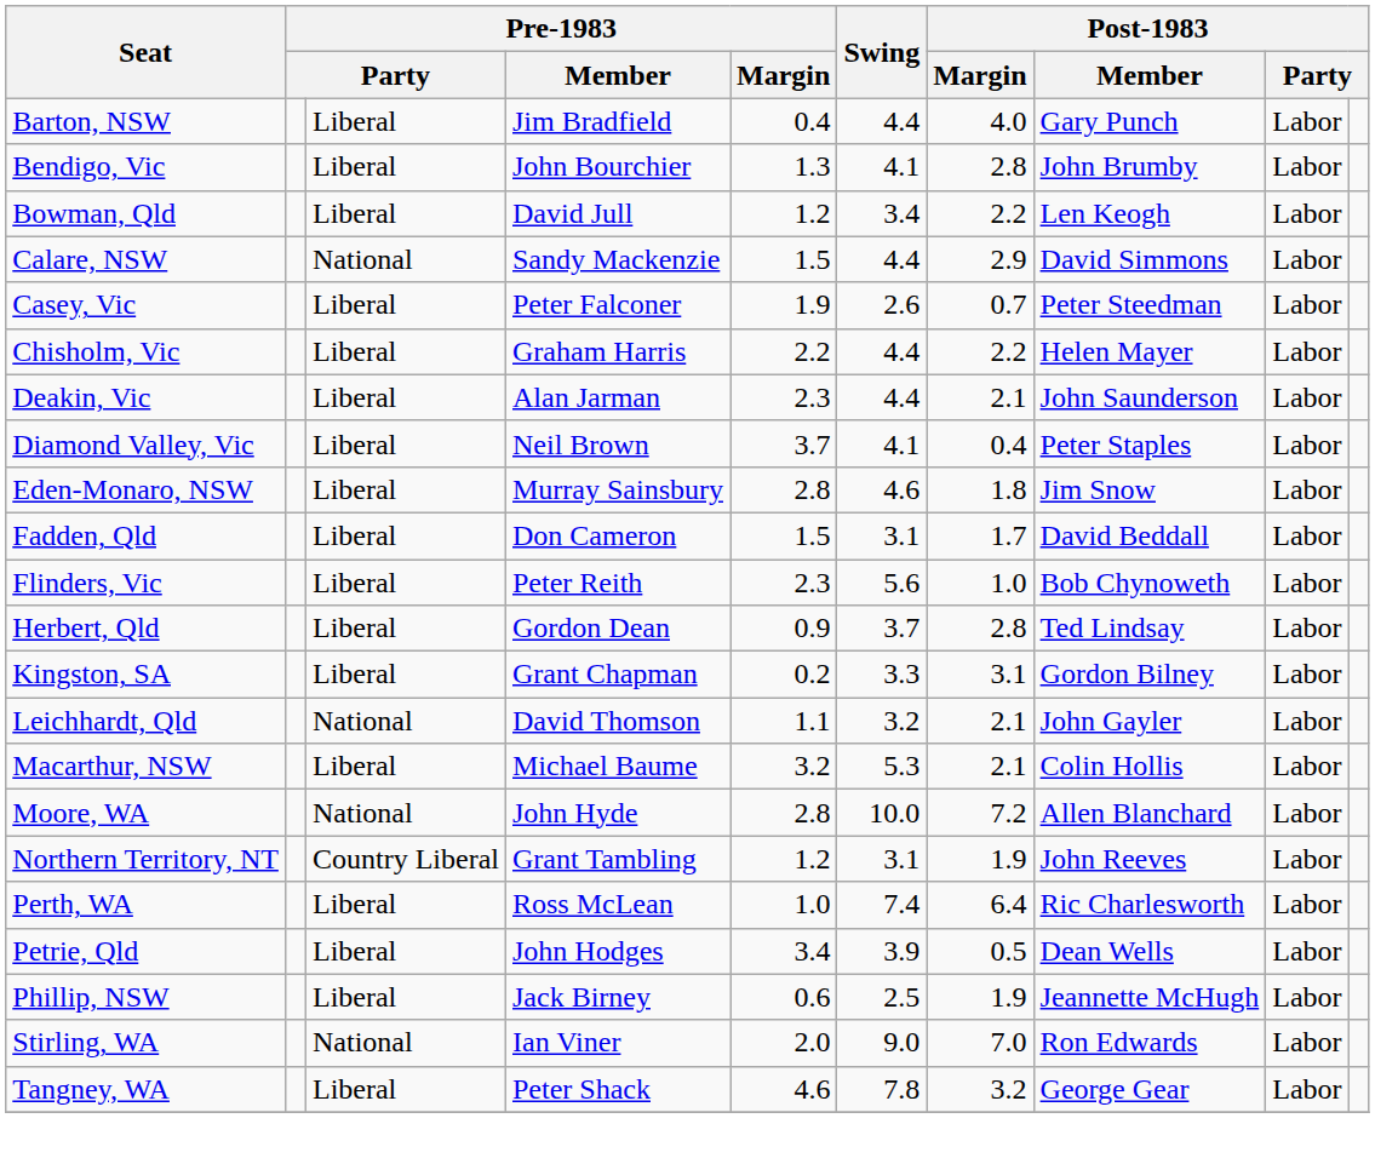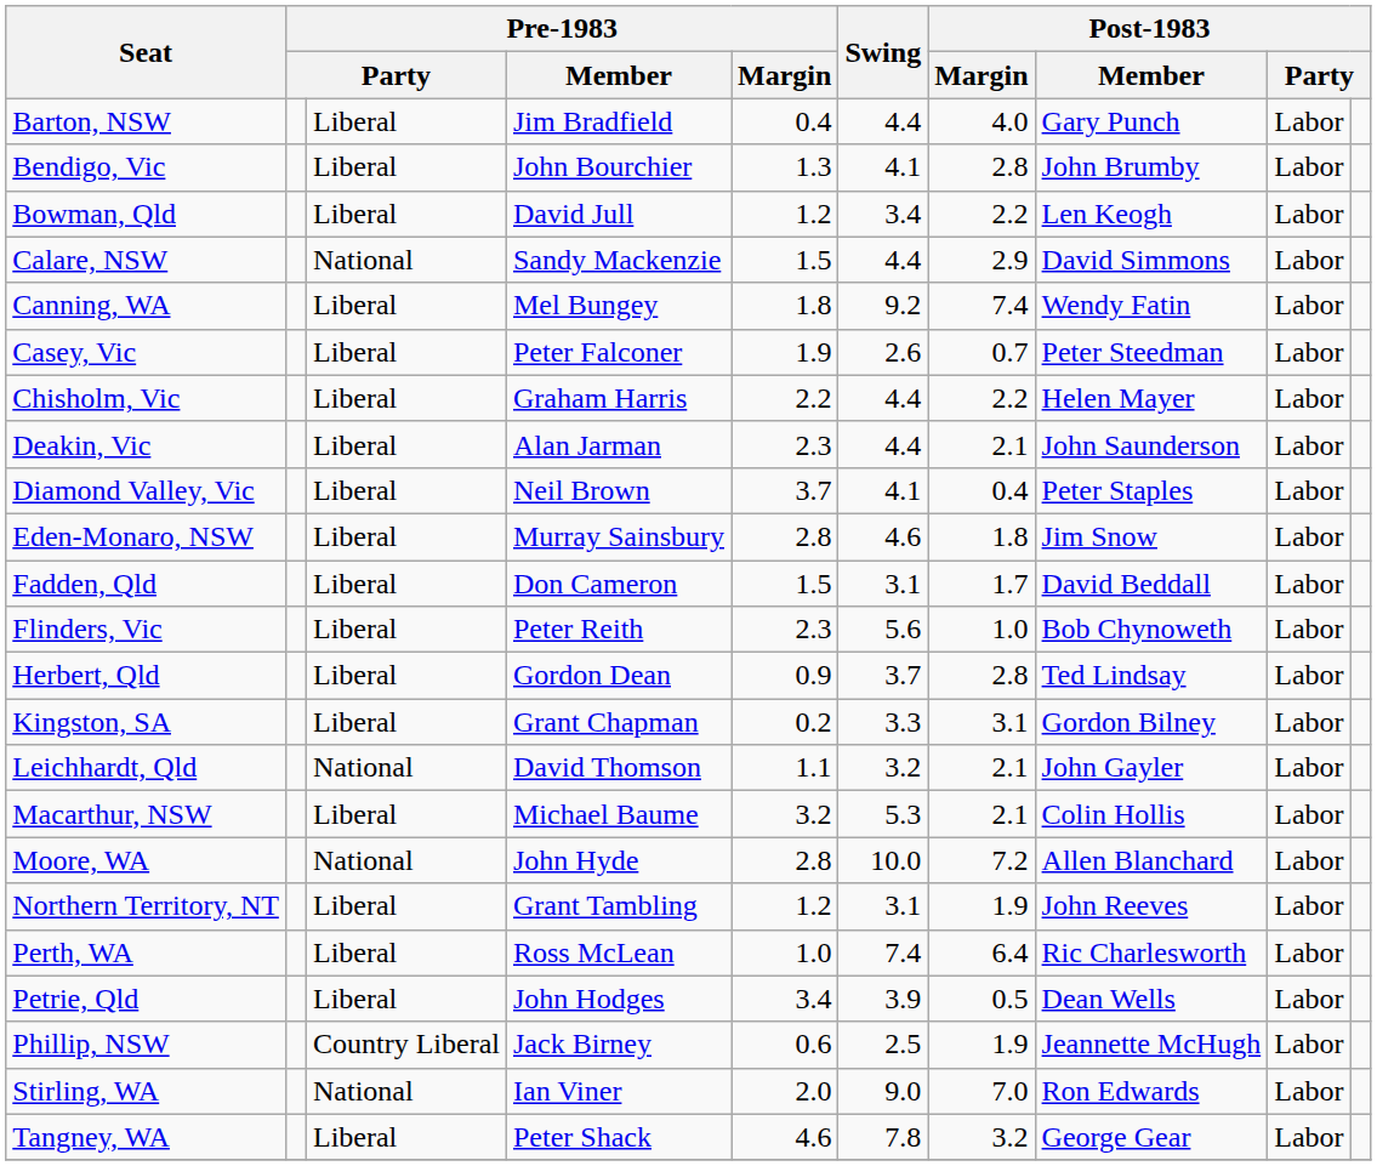+ row: Canning, WA | Liberal | Mel Bungey | 1.8 | 9.2 | 7.4 | Wendy Fatin | Labor
Northern Territory, NT | column 3: Country Liberal -> Liberal
Phillip, NSW | column 3: Liberal -> Country Liberal
